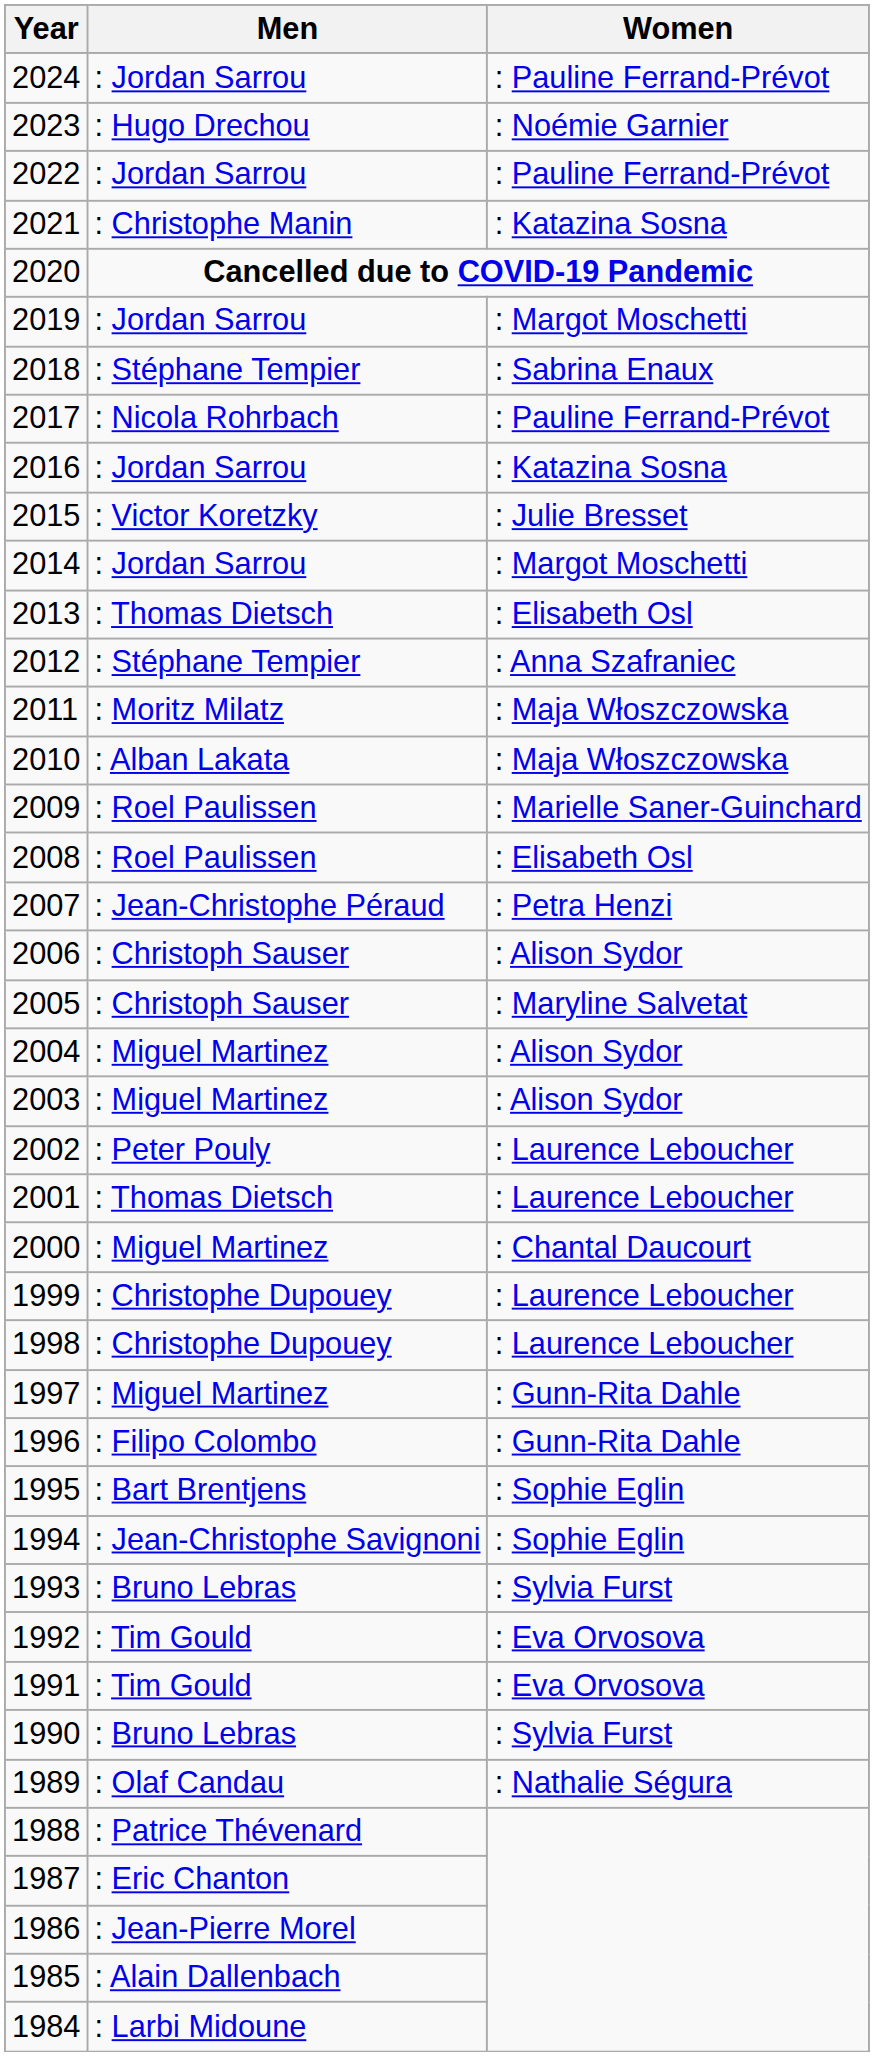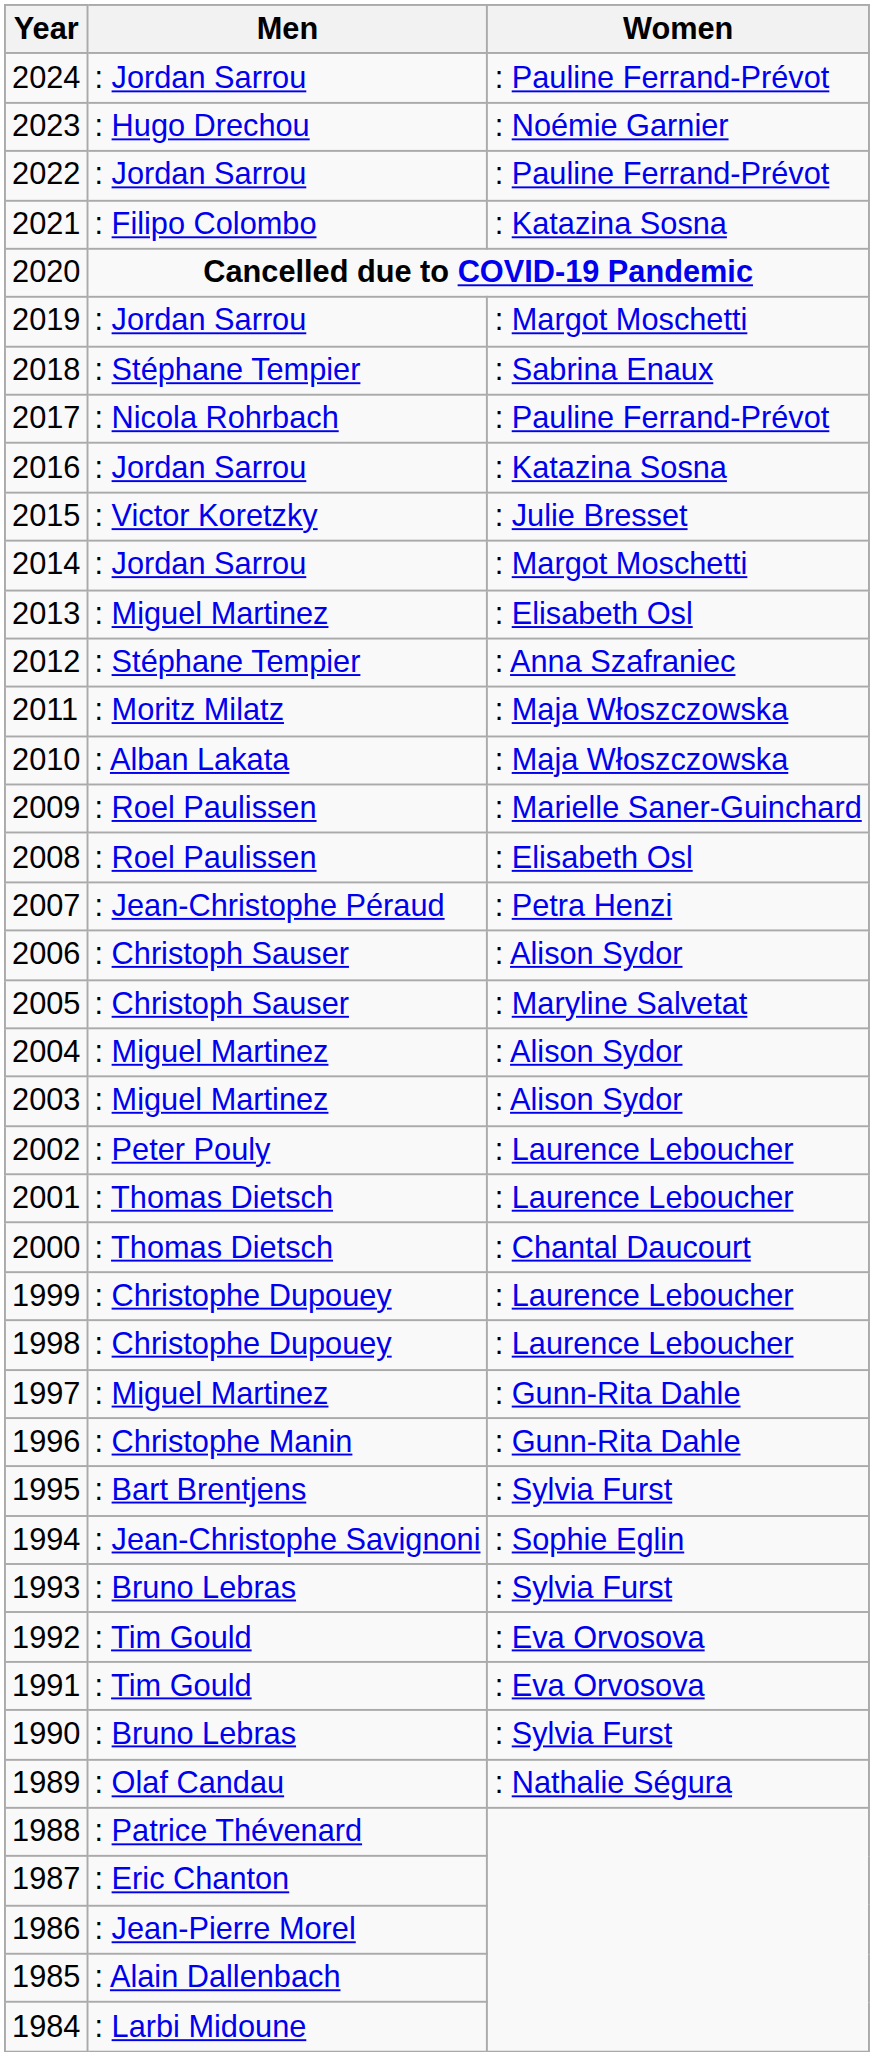2021 | Men: : Christophe Manin -> : Filipo Colombo
2013 | Men: : Thomas Dietsch -> : Miguel Martinez
2000 | Men: : Miguel Martinez -> : Thomas Dietsch
1996 | Men: : Filipo Colombo -> : Christophe Manin
1995 | Women: : Sophie Eglin -> : Sylvia Furst
